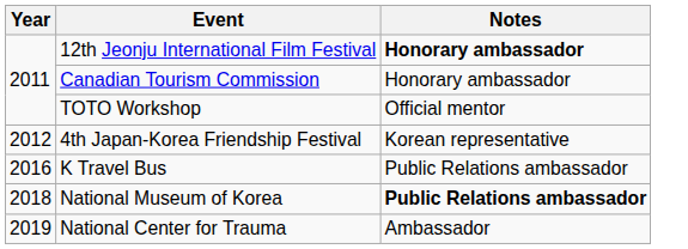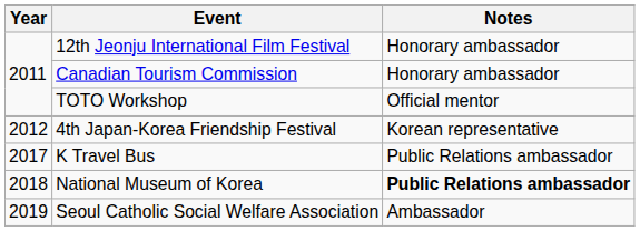12th Jeonju International Film Festival | Notes: bold -> normal
K Travel Bus | Year: 2016 -> 2017
+ row: 2019 | Seoul Catholic Social Welfare Association | Ambassador
- row: 2019 | National Center for Trauma | Ambassador
